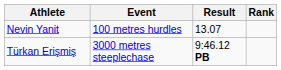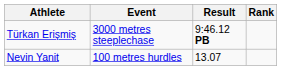rows swapped: Türkan Erişmiş <-> Nevin Yanit
